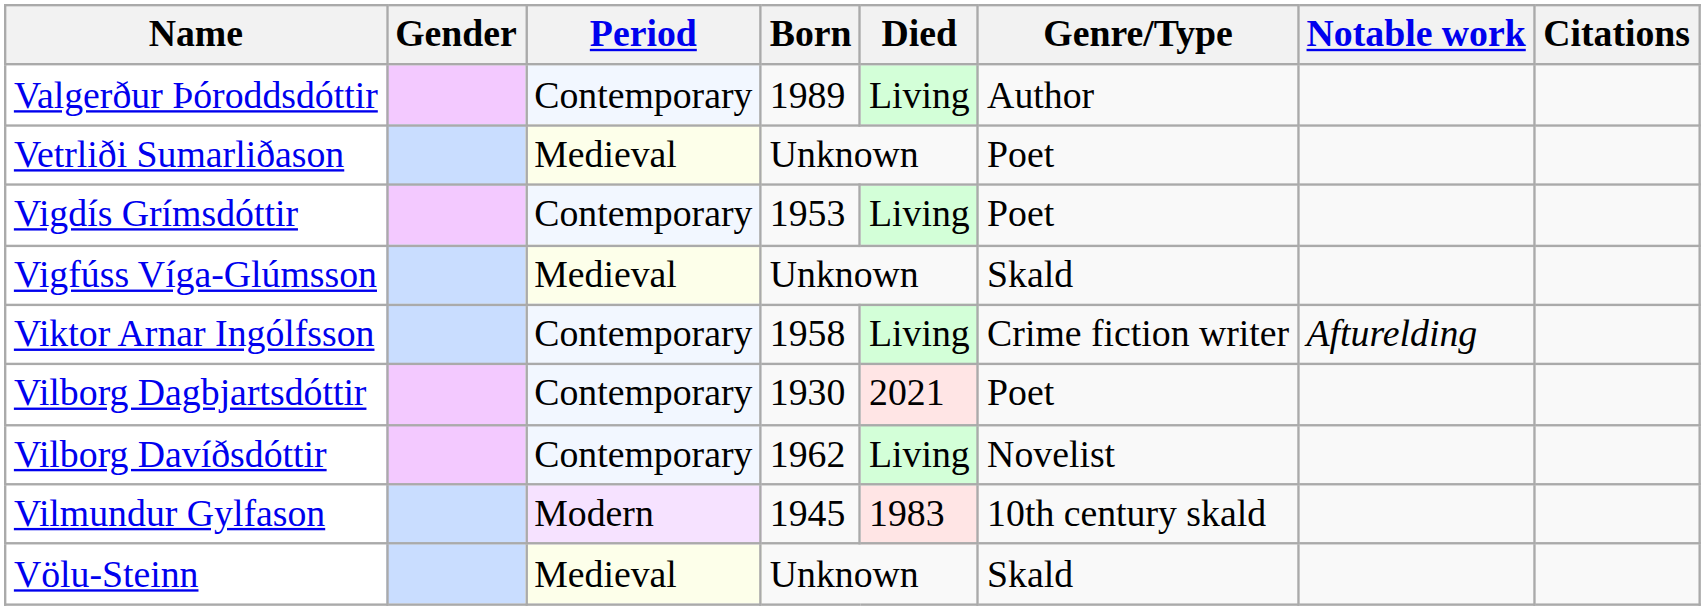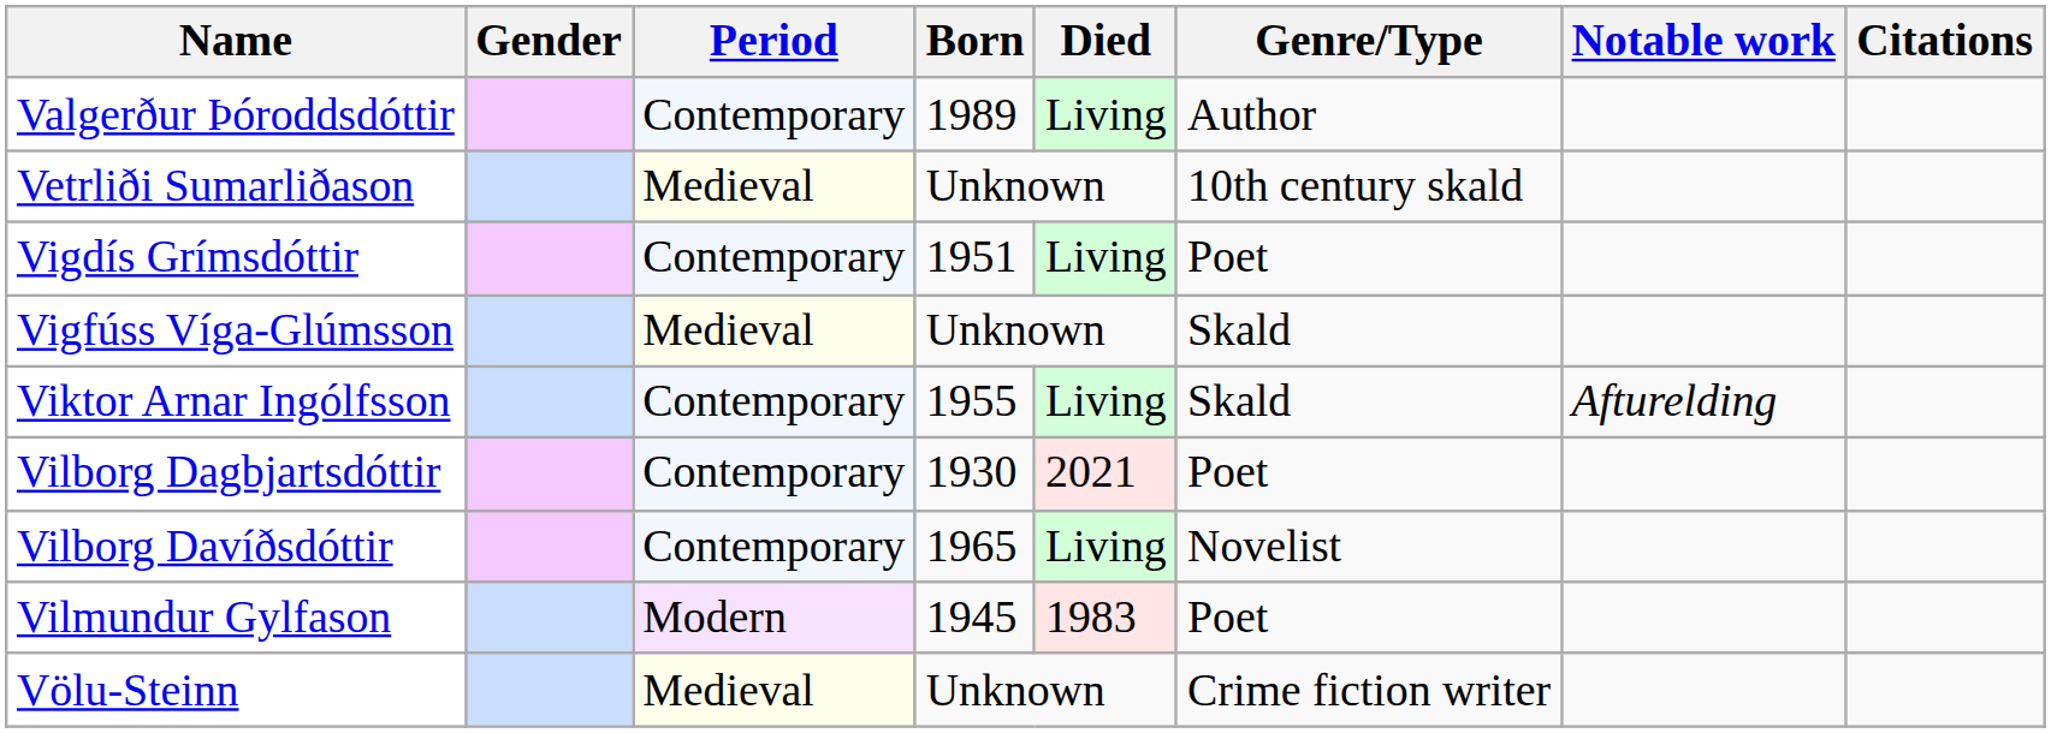Vetrliði Sumarliðason | Genre/Type: Poet -> 10th century skald
Vigdís Grímsdóttir | Born: 1953 -> 1951
Viktor Arnar Ingólfsson | Born: 1958 -> 1955
Viktor Arnar Ingólfsson | Genre/Type: Crime fiction writer -> Skald
Vilborg Davíðsdóttir | Born: 1962 -> 1965
Vilmundur Gylfason | Genre/Type: 10th century skald -> Poet
Völu-Steinn | Genre/Type: Skald -> Crime fiction writer
